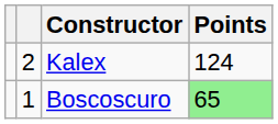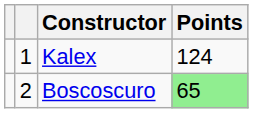Kalex | column 2: 2 -> 1
Boscoscuro | column 2: 1 -> 2
